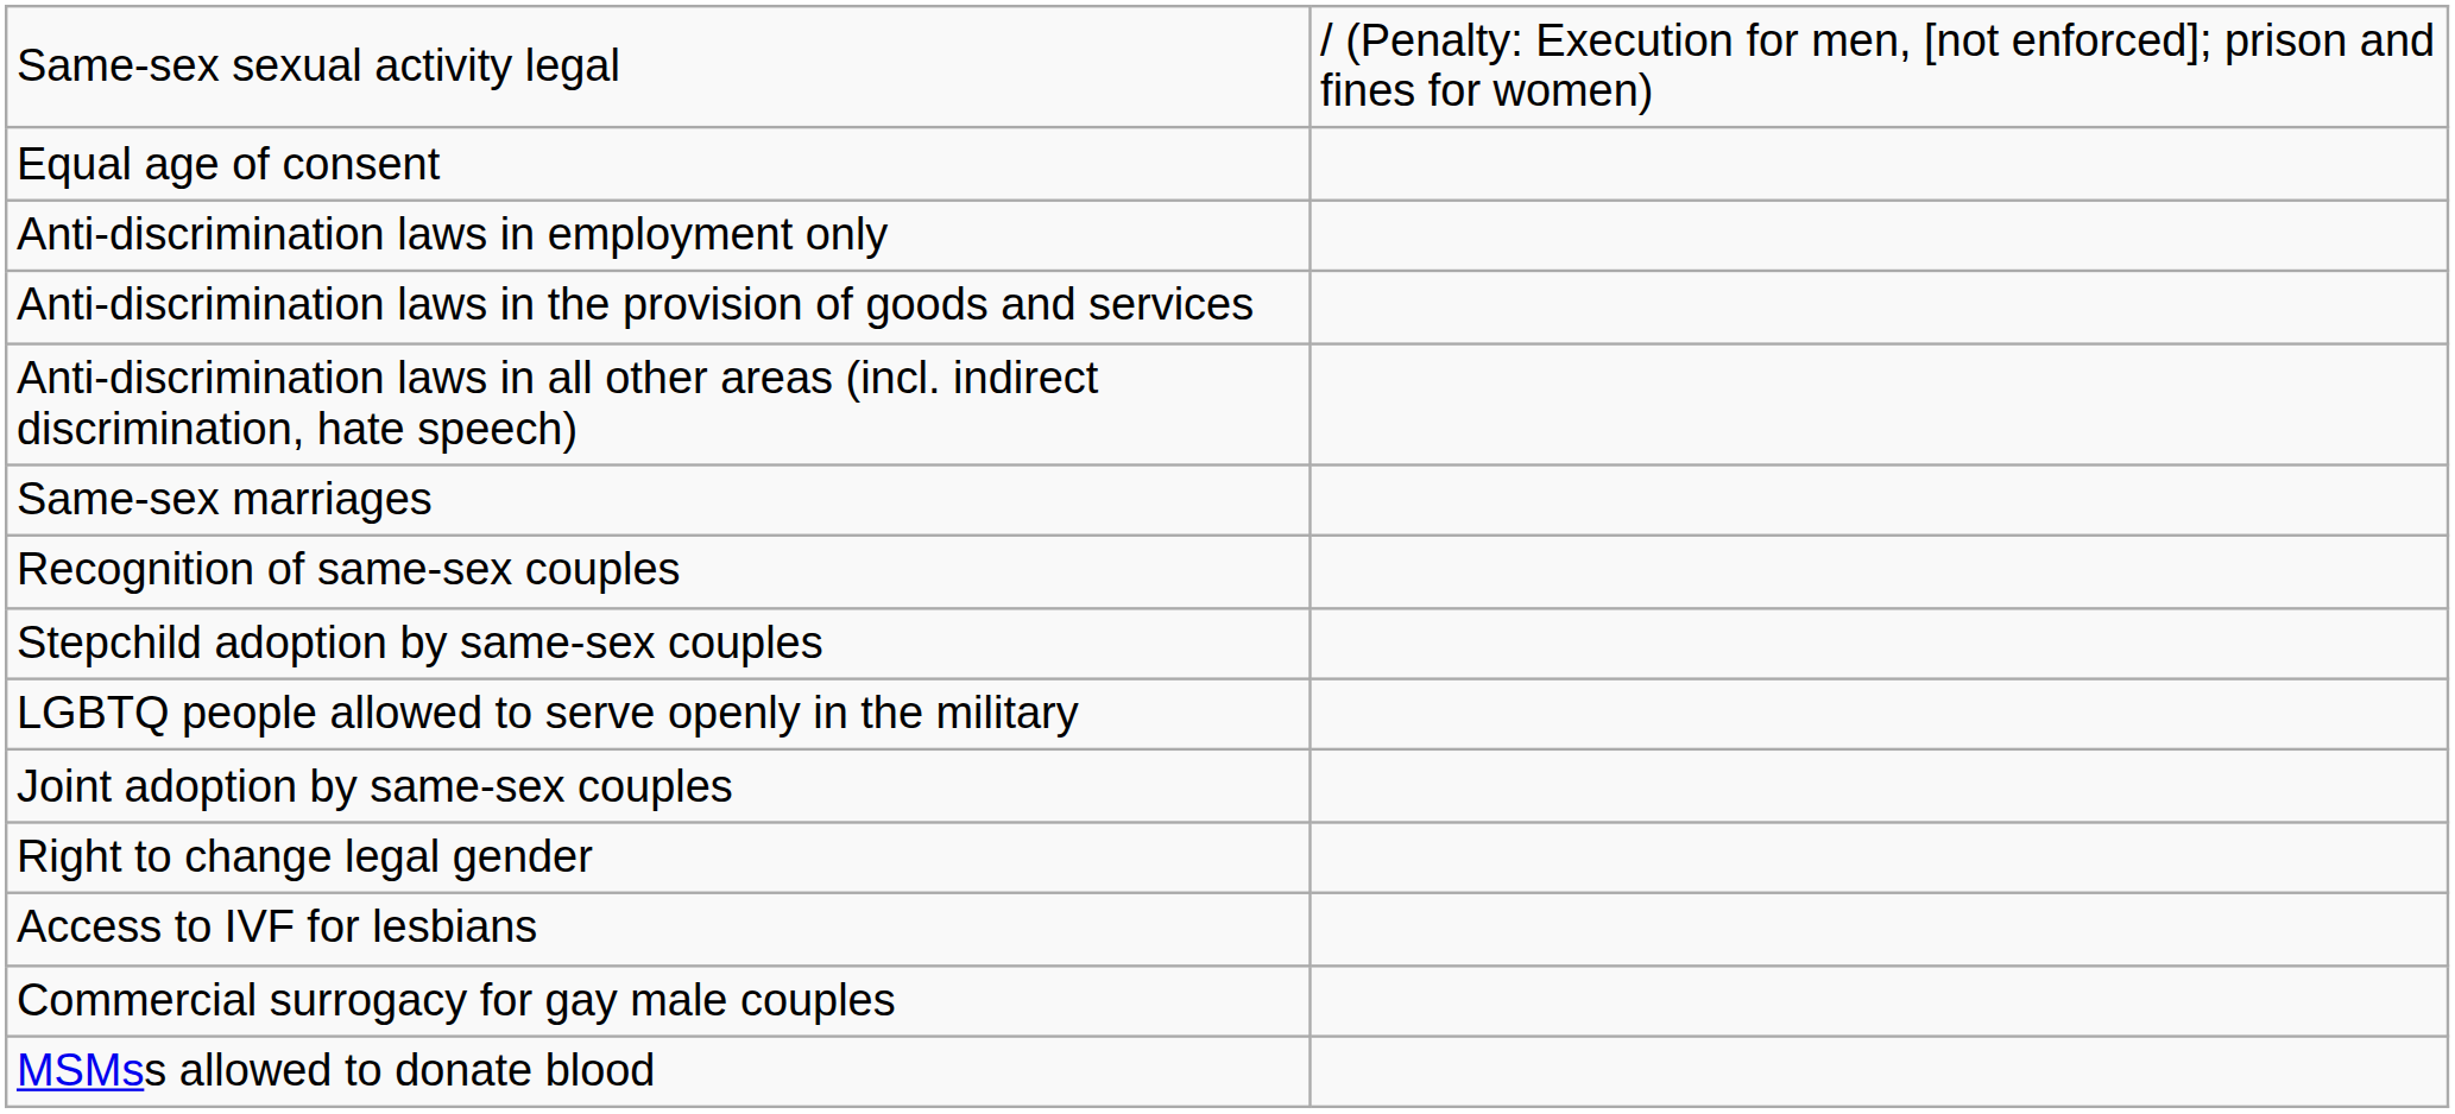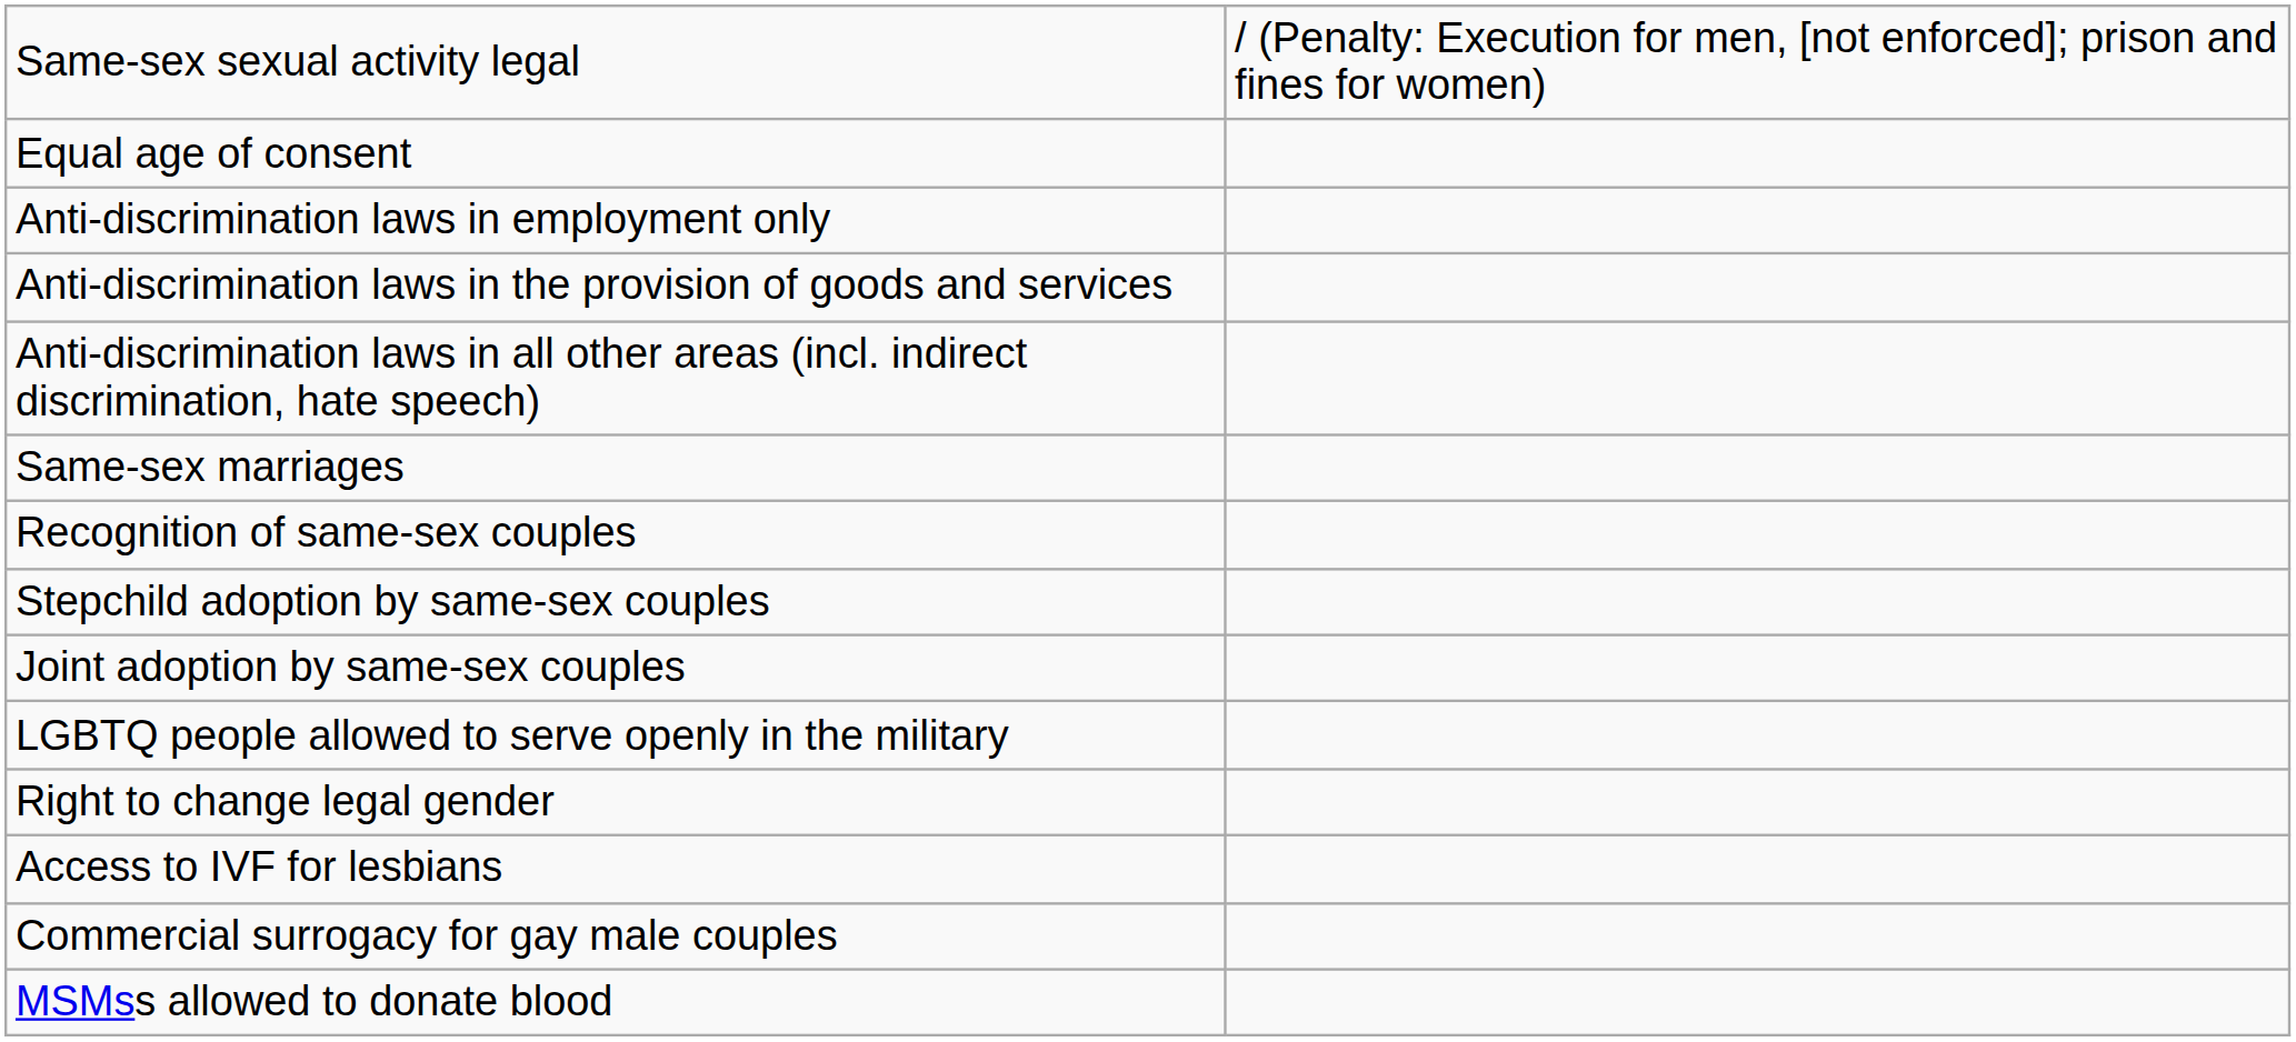rows swapped: Joint adoption by same-sex couples <-> LGBTQ people allowed to serve openly in the military
